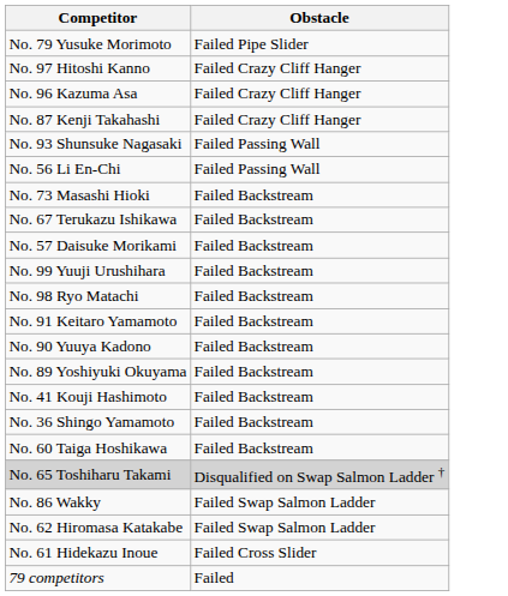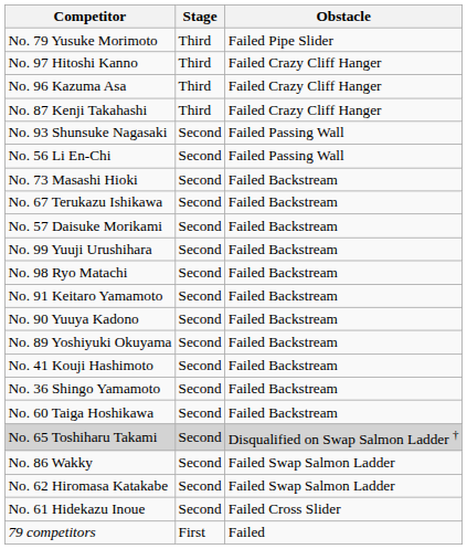+ column: Stage | Third | Third | Third | Third | Second | Second | Second | Second | Second | Second | Second | Second | Second | Second | Second | Second | Second | Second | Second | Second | Second | First
